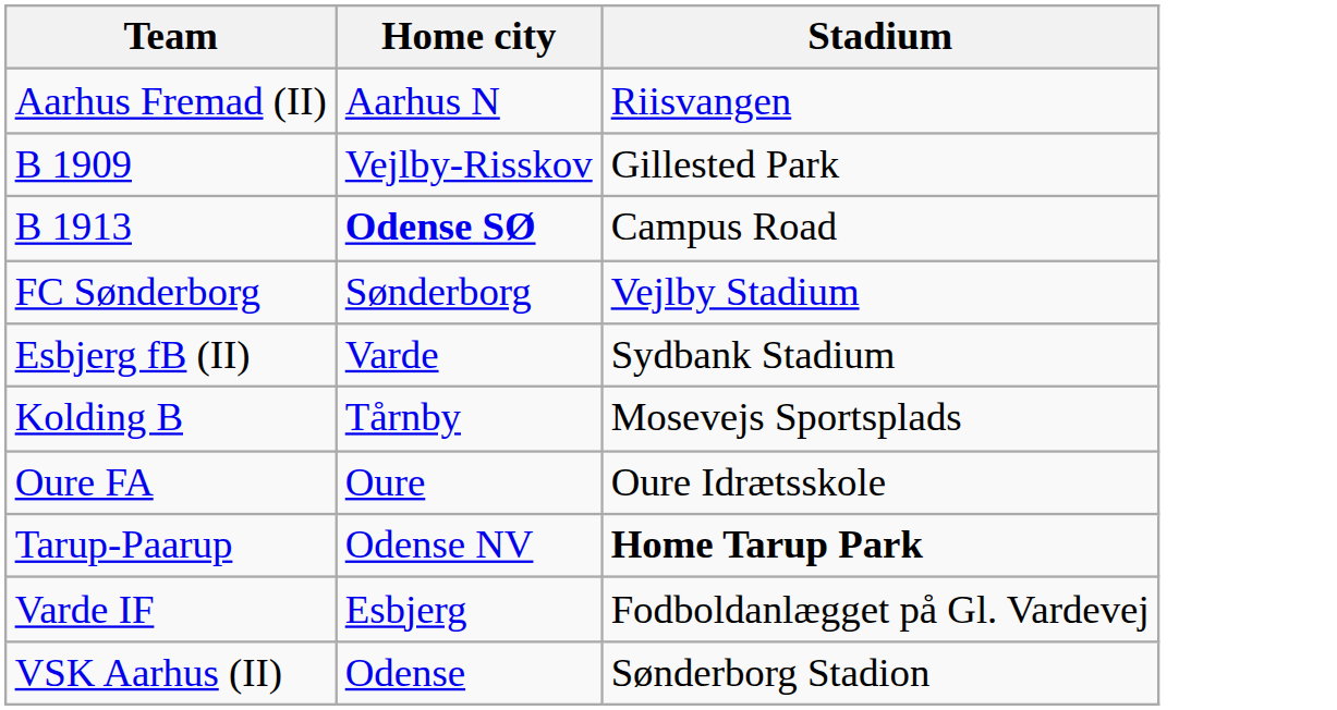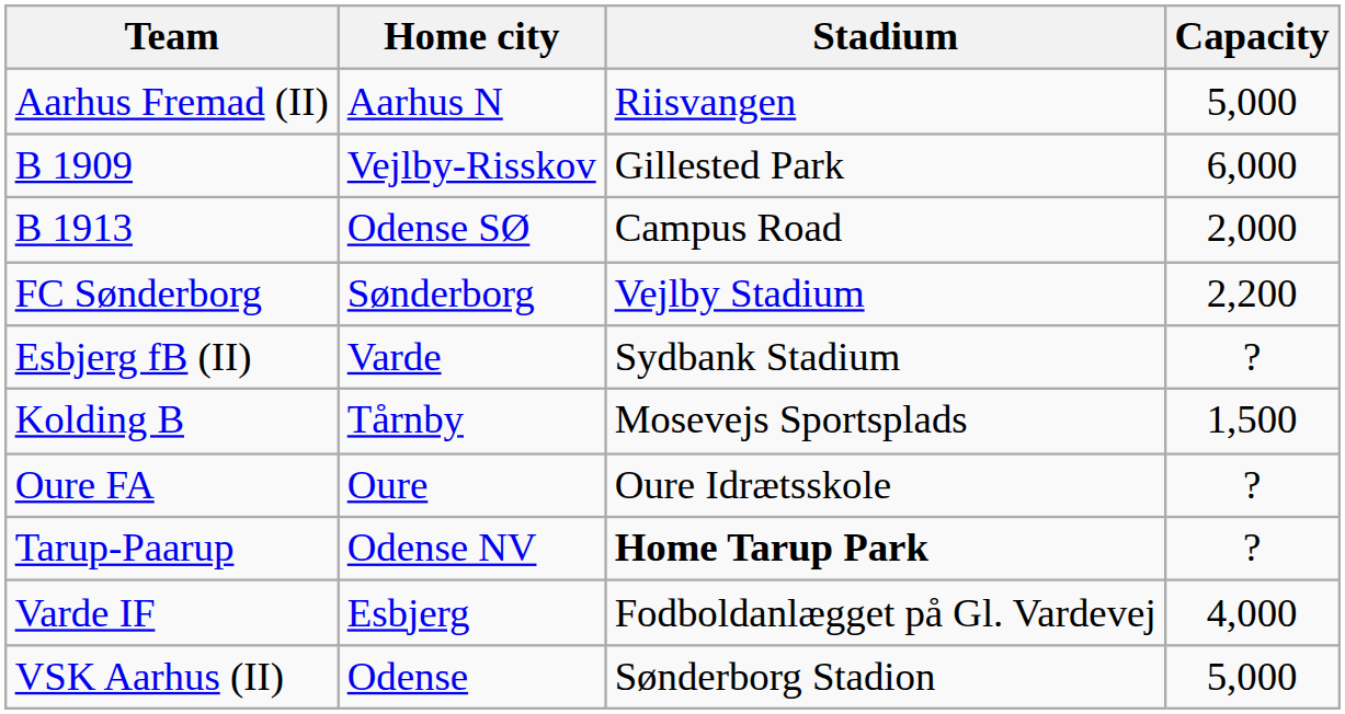+ column: Capacity | 5,000 | 6,000 | 2,000 | 2,200 | ? | 1,500 | ? | ? | 4,000 | 5,000
B 1913 | Home city: bold -> normal
